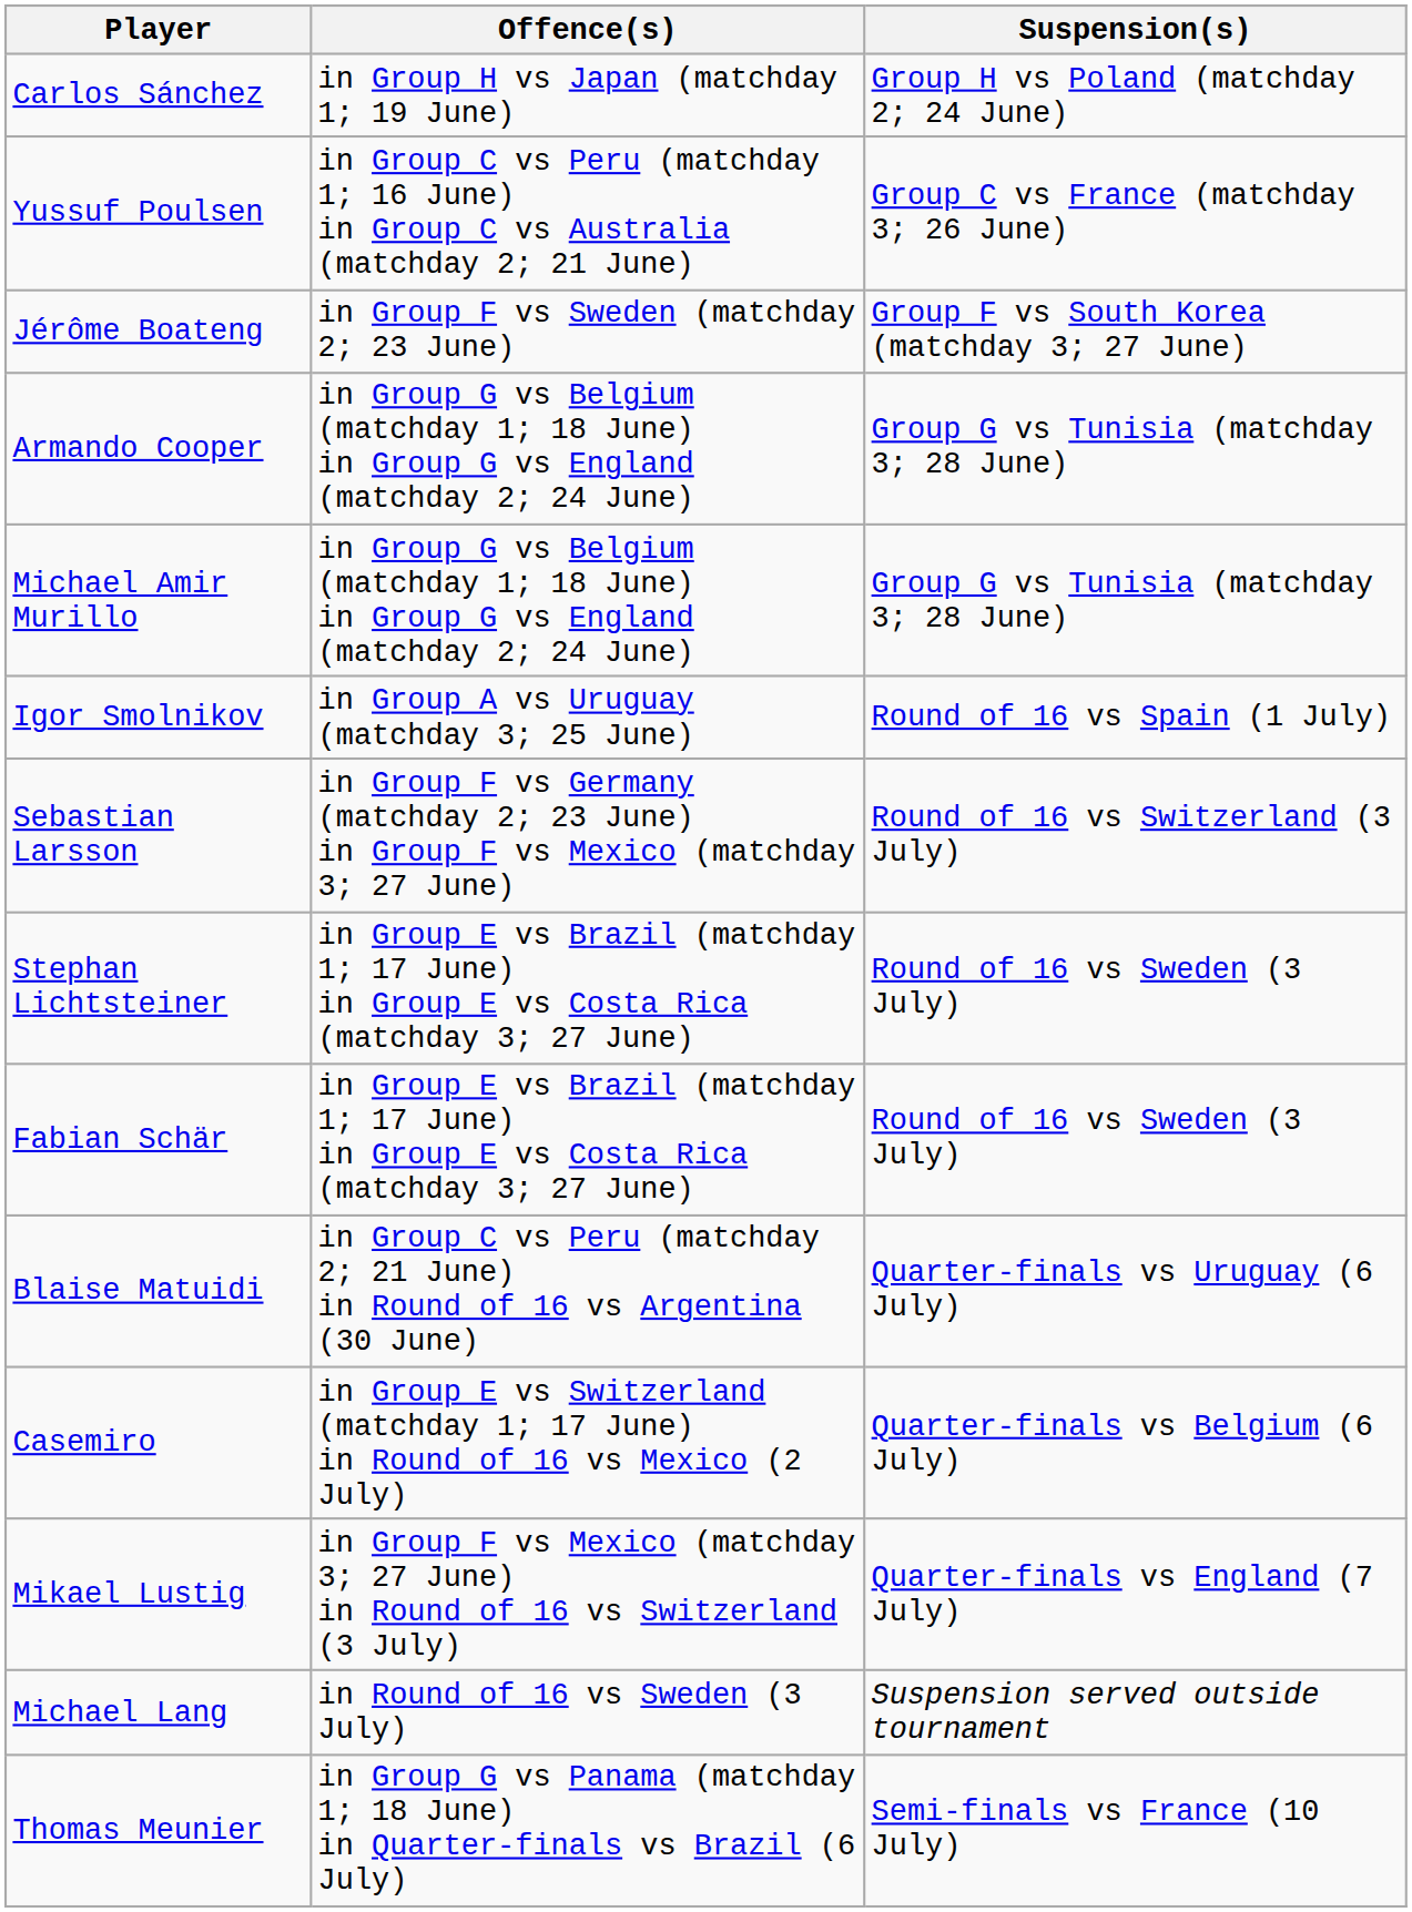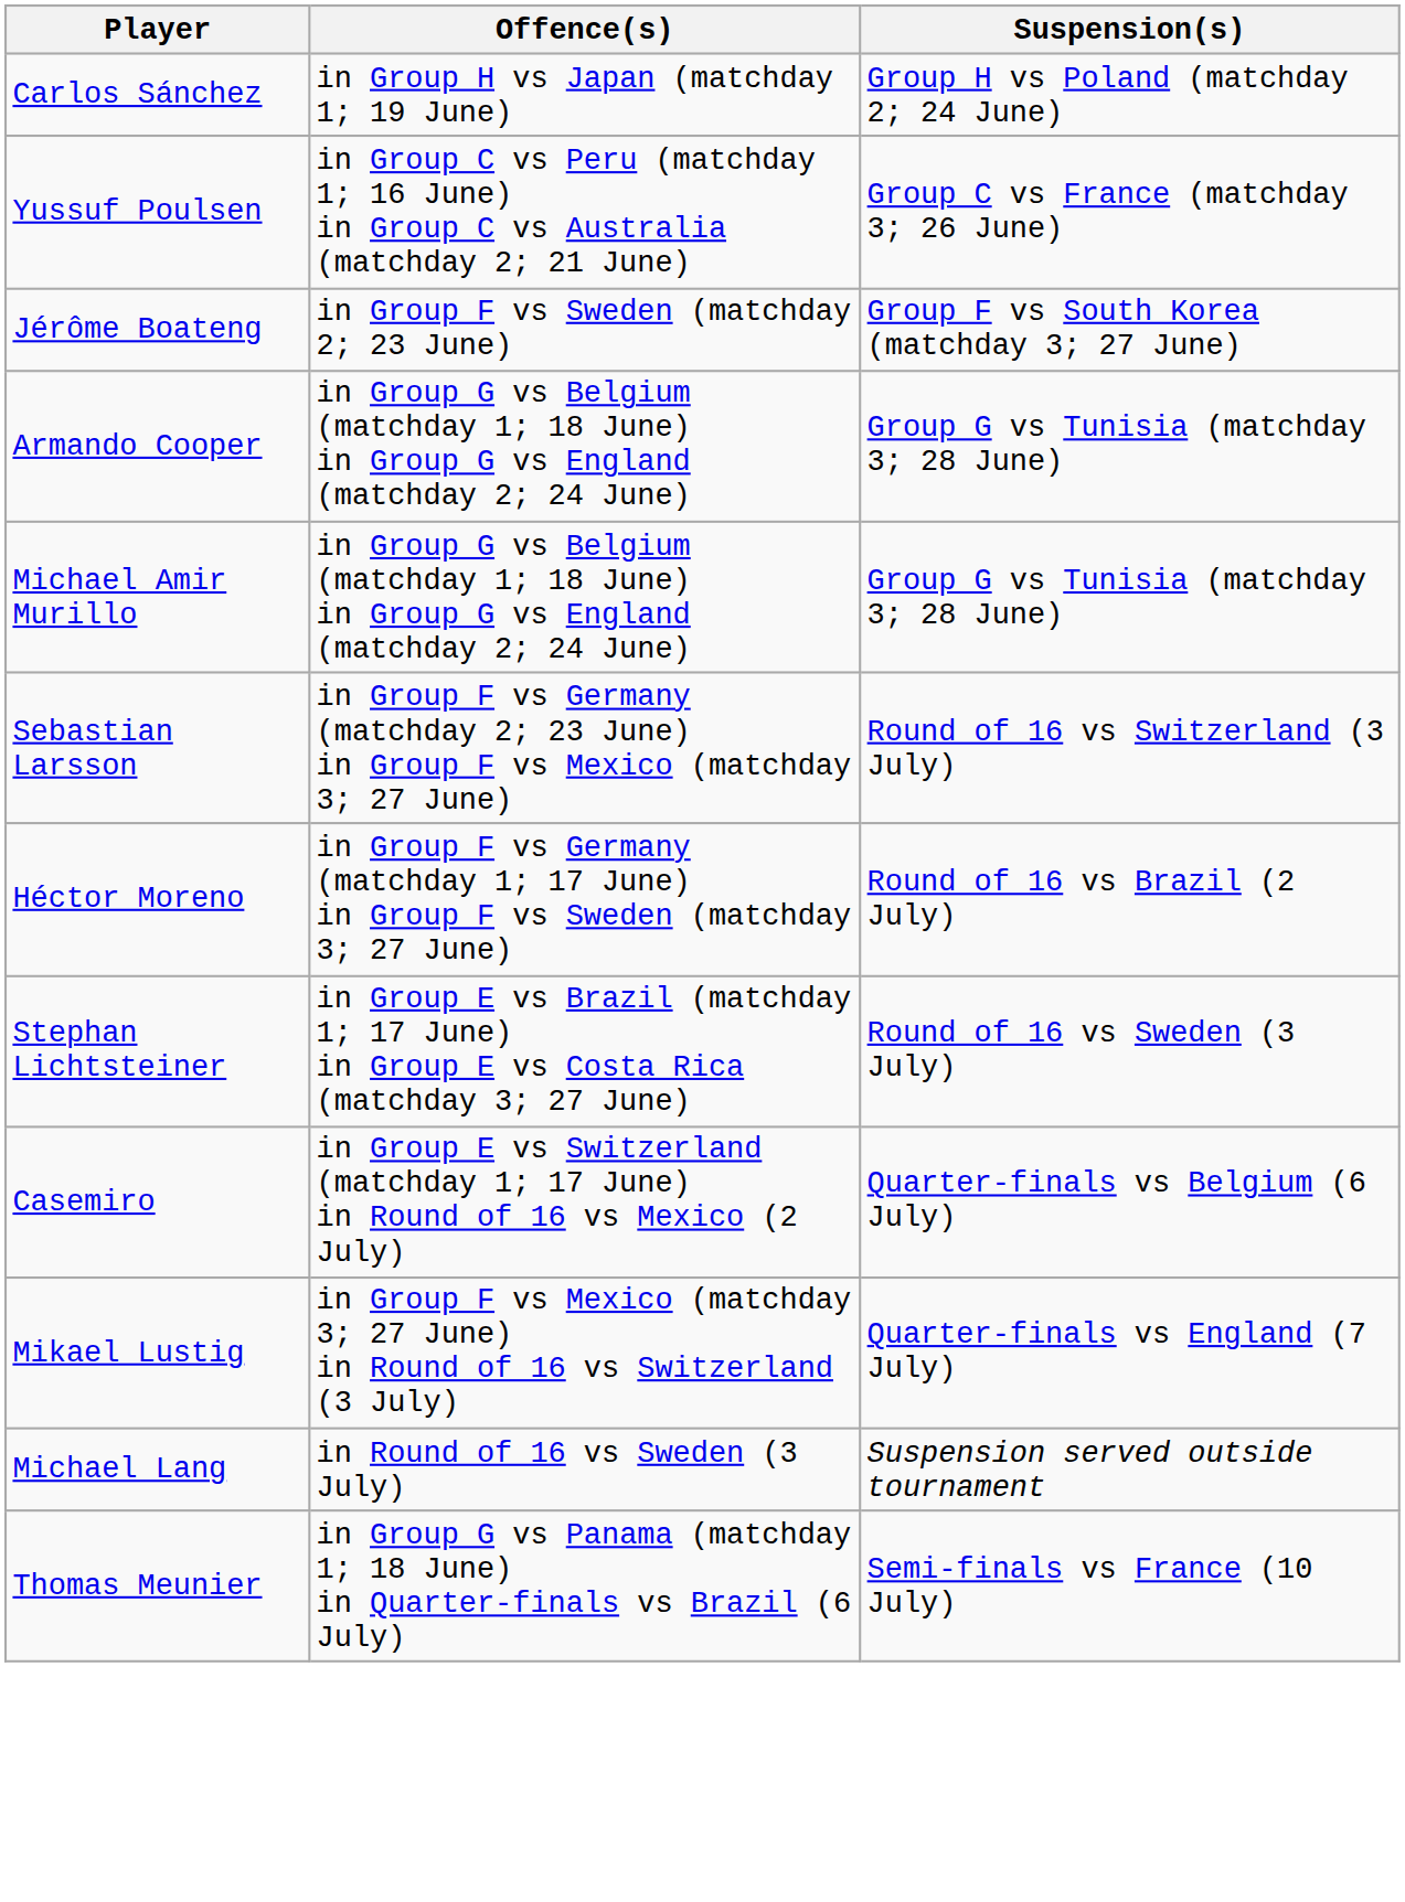- row: Igor Smolnikov | in Group A vs Uruguay (matchday 3; 25 June) | Round of 16 vs Spain (1 July)
+ row: Héctor Moreno | in Group F vs Germany (matchday 1; 17 June) in Group F vs Sweden (matchday 3; 27 June) | Round of 16 vs Brazil (2 July)
- row: Fabian Schär | in Group E vs Brazil (matchday 1; 17 June) in Group E vs Costa Rica (matchday 3; 27 June) | Round of 16 vs Sweden (3 July)
- row: Blaise Matuidi | in Group C vs Peru (matchday 2; 21 June) in Round of 16 vs Argentina (30 June) | Quarter-finals vs Uruguay (6 July)
